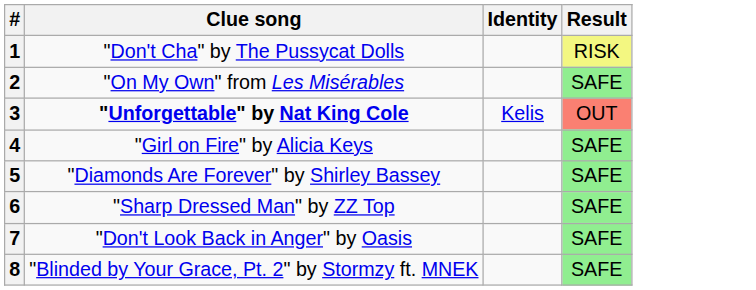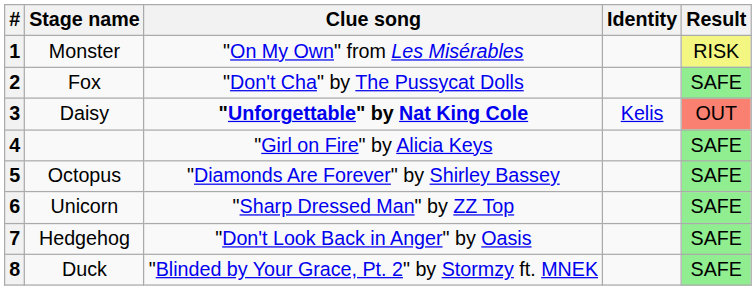+ column: Stage name | Monster | Fox | Daisy | Octopus | Unicorn | Hedgehog | Duck
1 | Clue song: "Don't Cha" by The Pussycat Dolls -> "On My Own" from Les Misérables
2 | Clue song: "On My Own" from Les Misérables -> "Don't Cha" by The Pussycat Dolls
